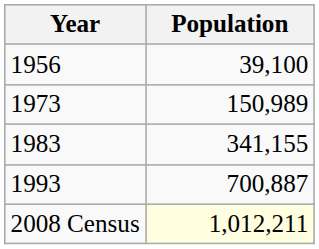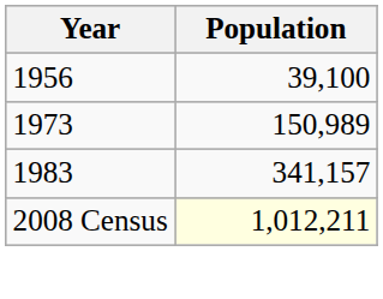1983 | Population: 341,155 -> 341,157
- row: 1993 | 700,887
